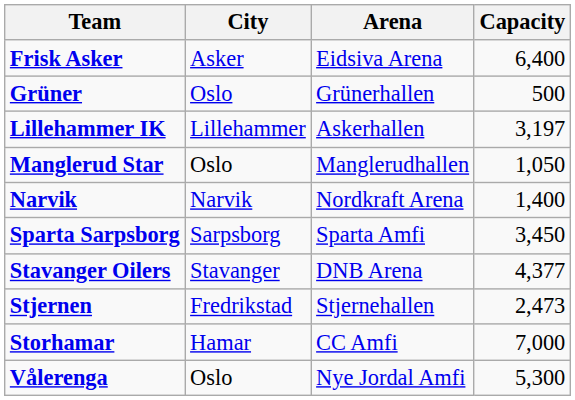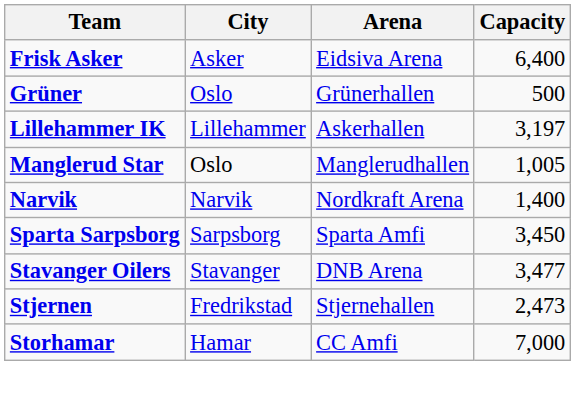Manglerud Star | Capacity: 1,050 -> 1,005
Stavanger Oilers | Capacity: 4,377 -> 3,477
- row: Vålerenga | Oslo | Nye Jordal Amfi | 5,300
